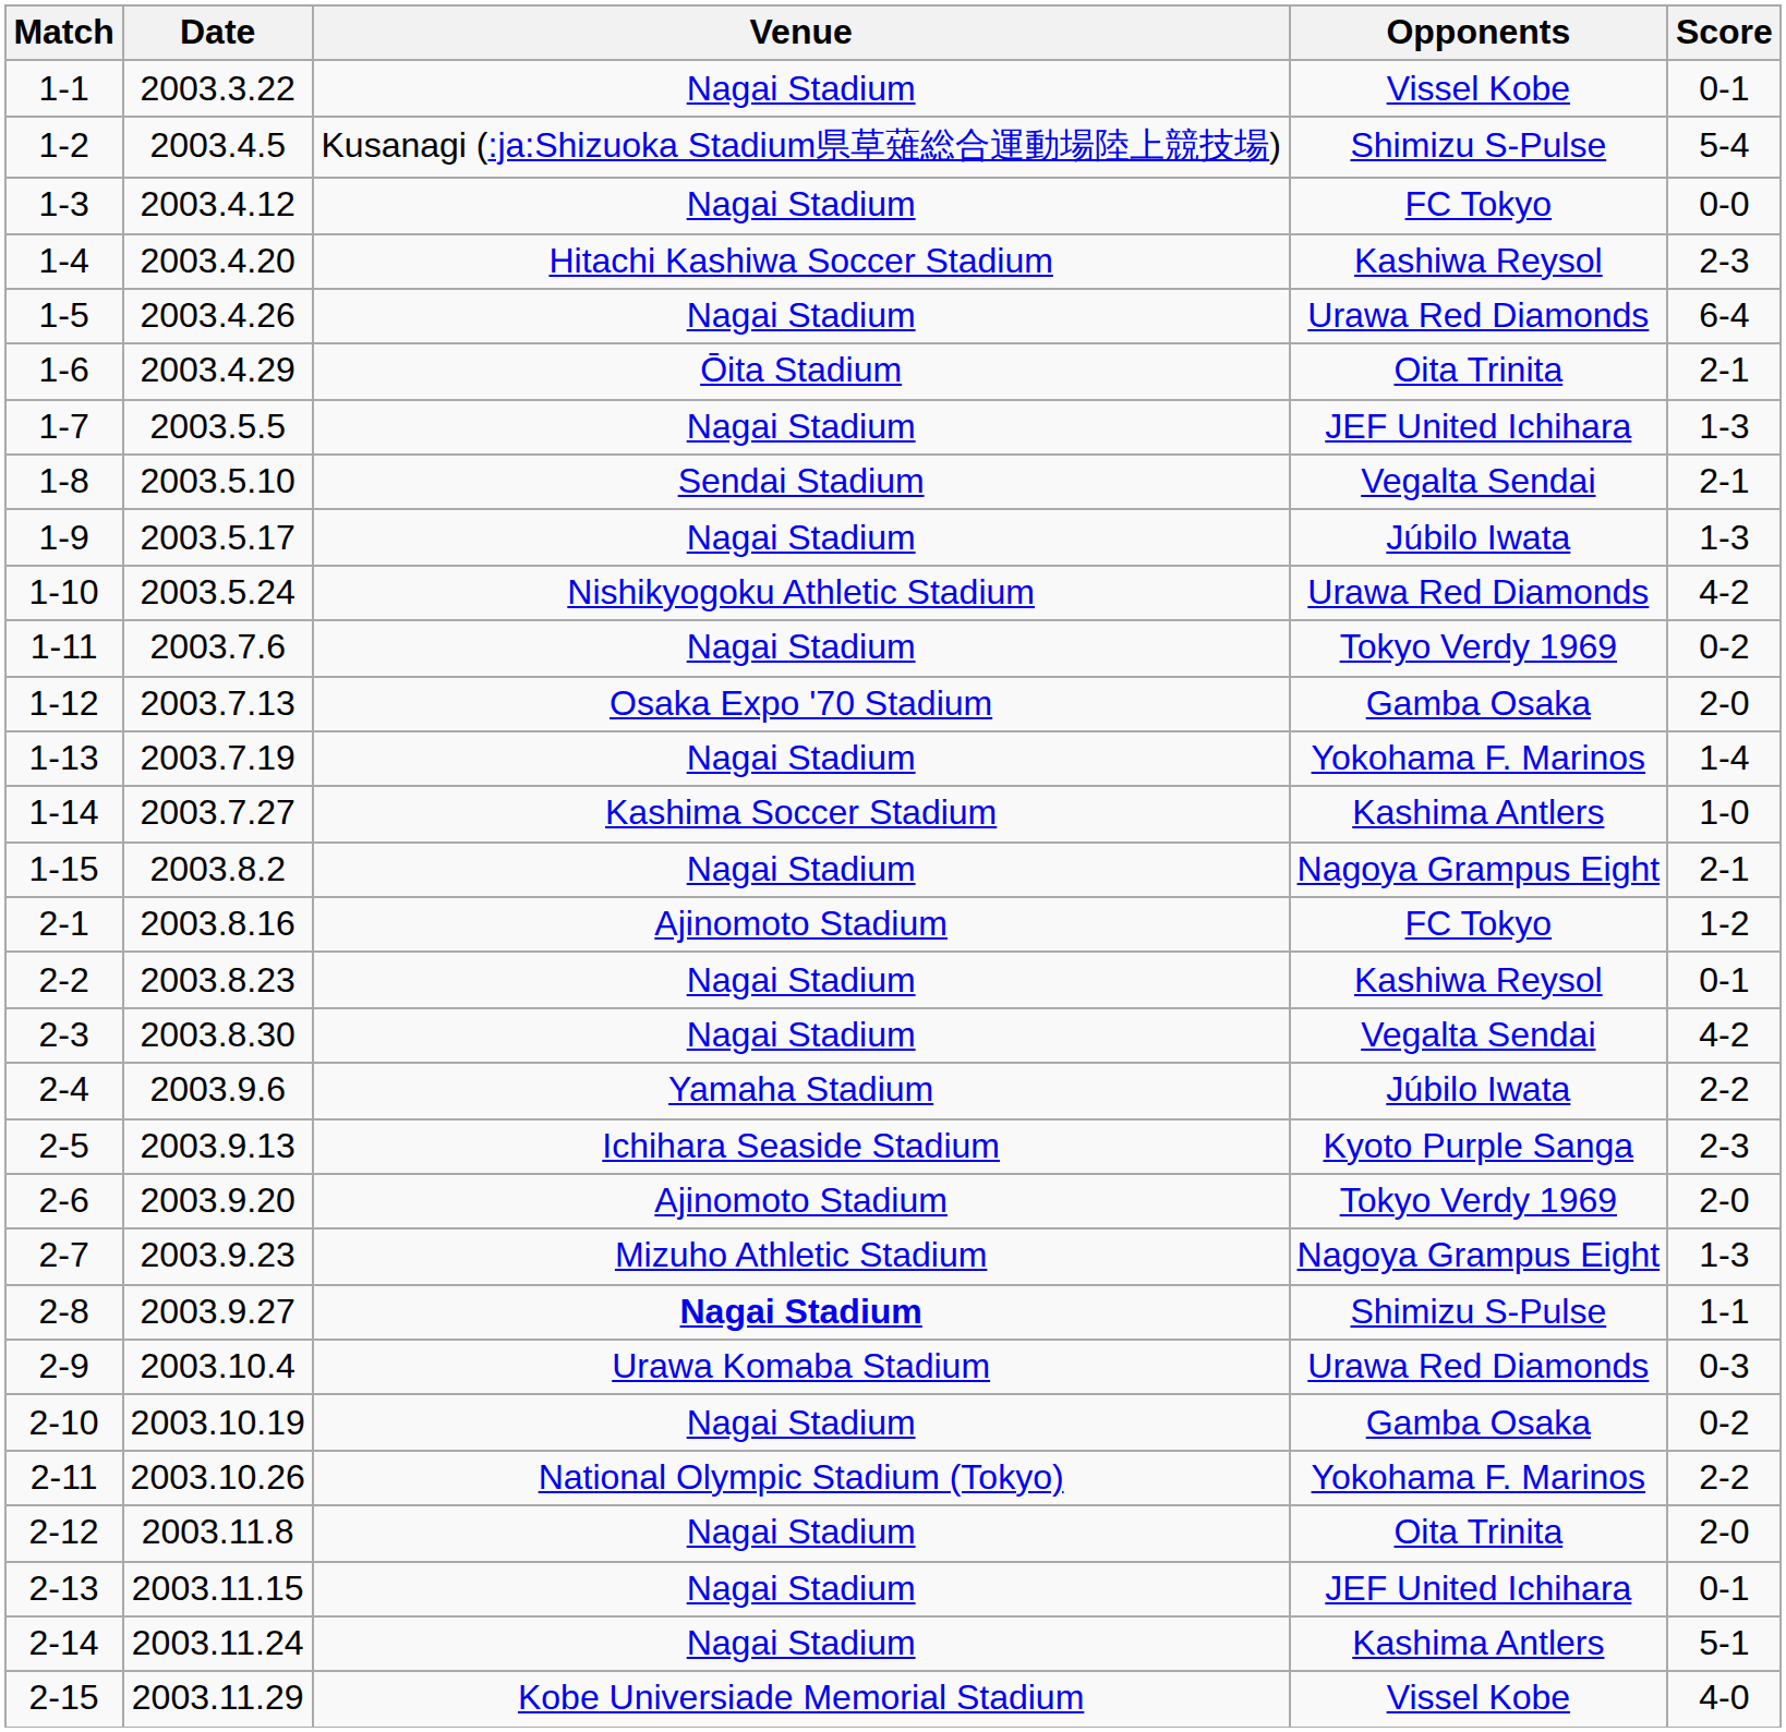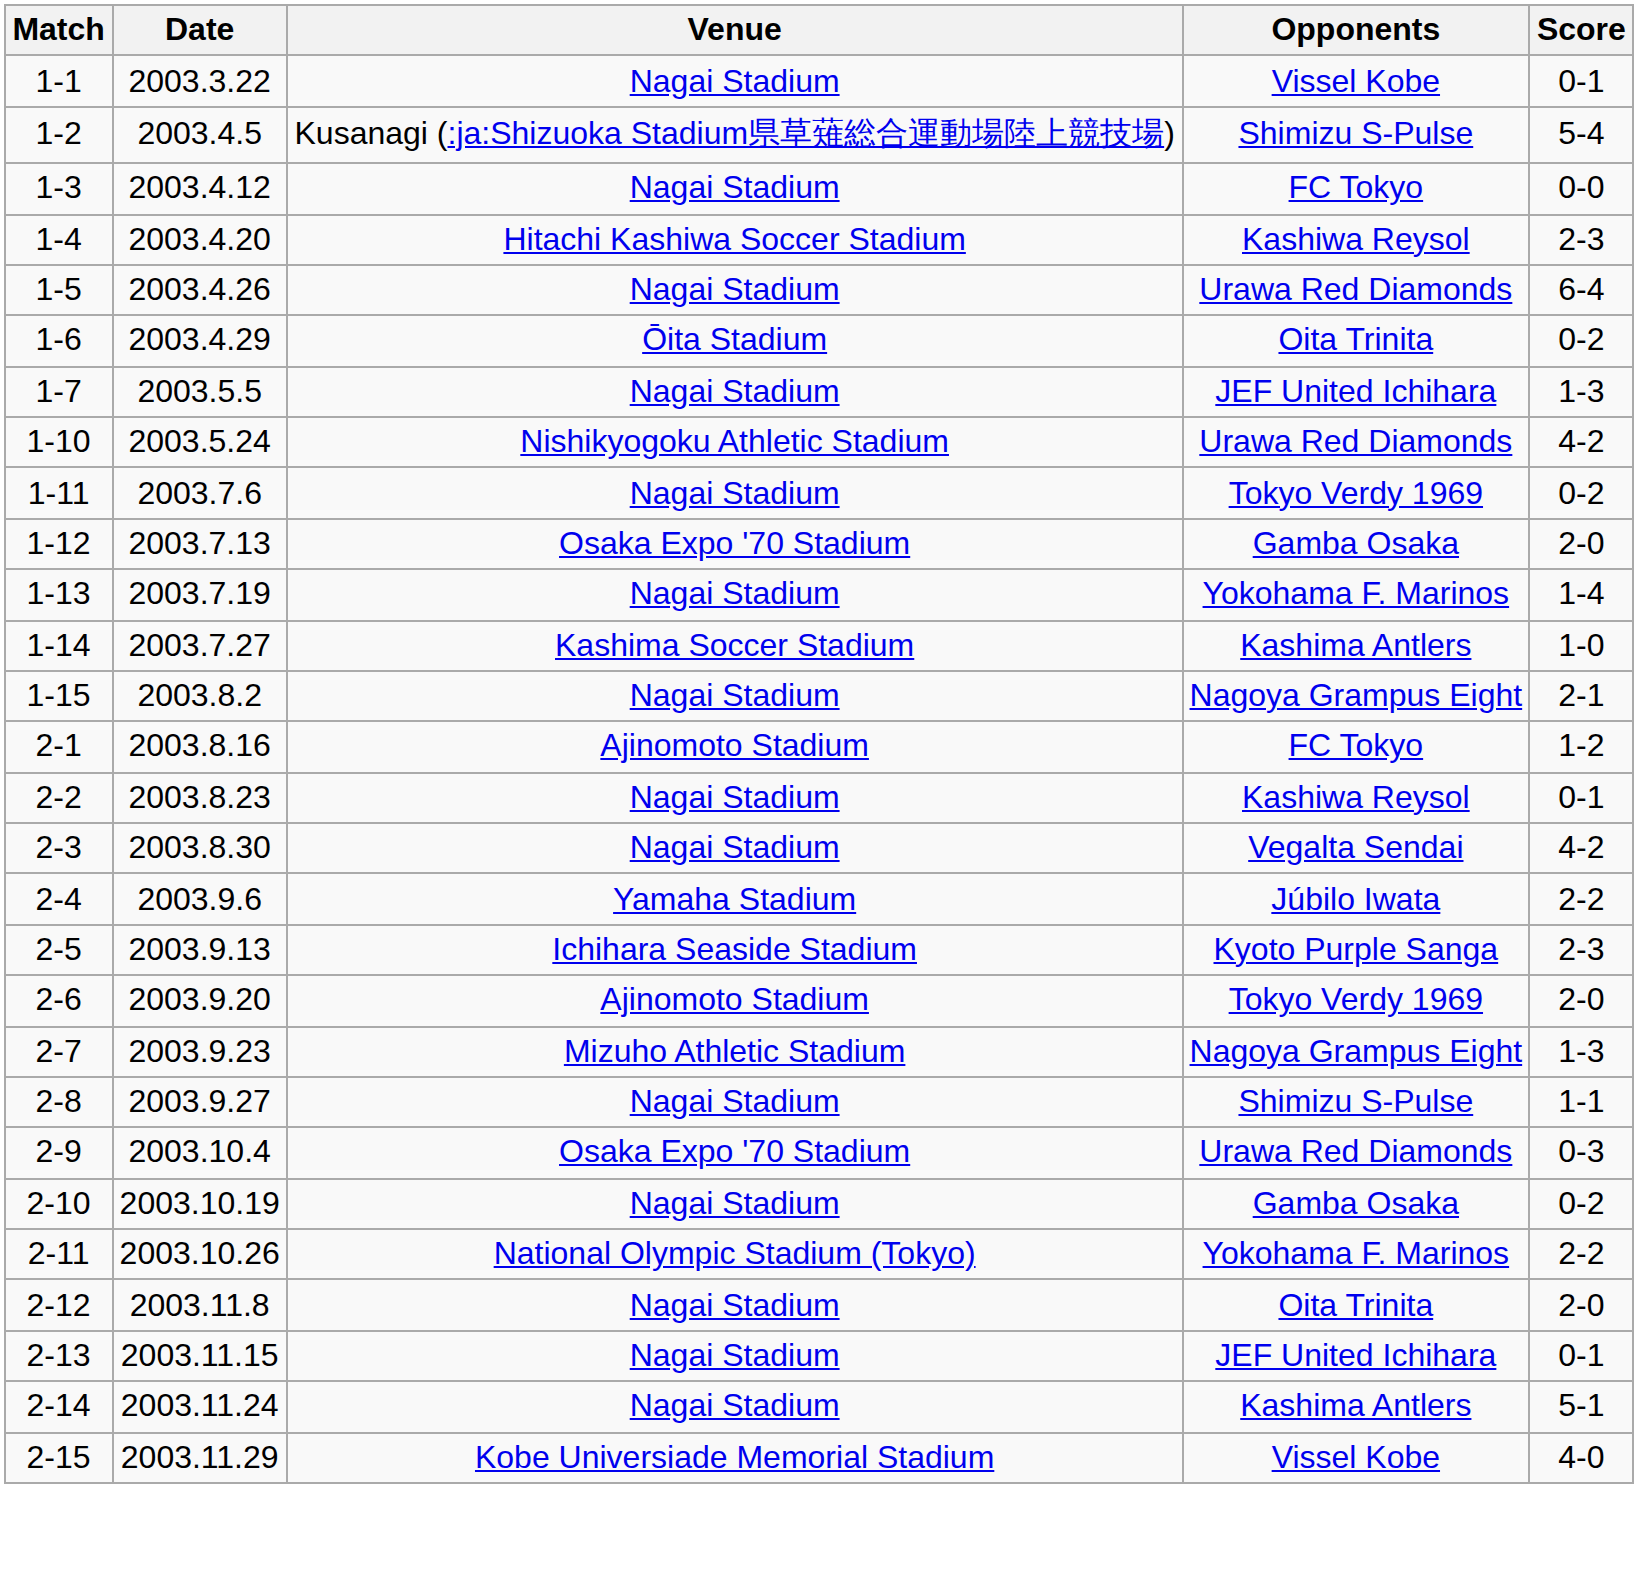1-6 | Score: 2-1 -> 0-2
- row: 1-8 | 2003.5.10 | Sendai Stadium | Vegalta Sendai | 2-1
- row: 1-9 | 2003.5.17 | Nagai Stadium | Júbilo Iwata | 1-3
2-8 | Venue: bold -> normal
2-9 | Venue: Urawa Komaba Stadium -> Osaka Expo '70 Stadium
